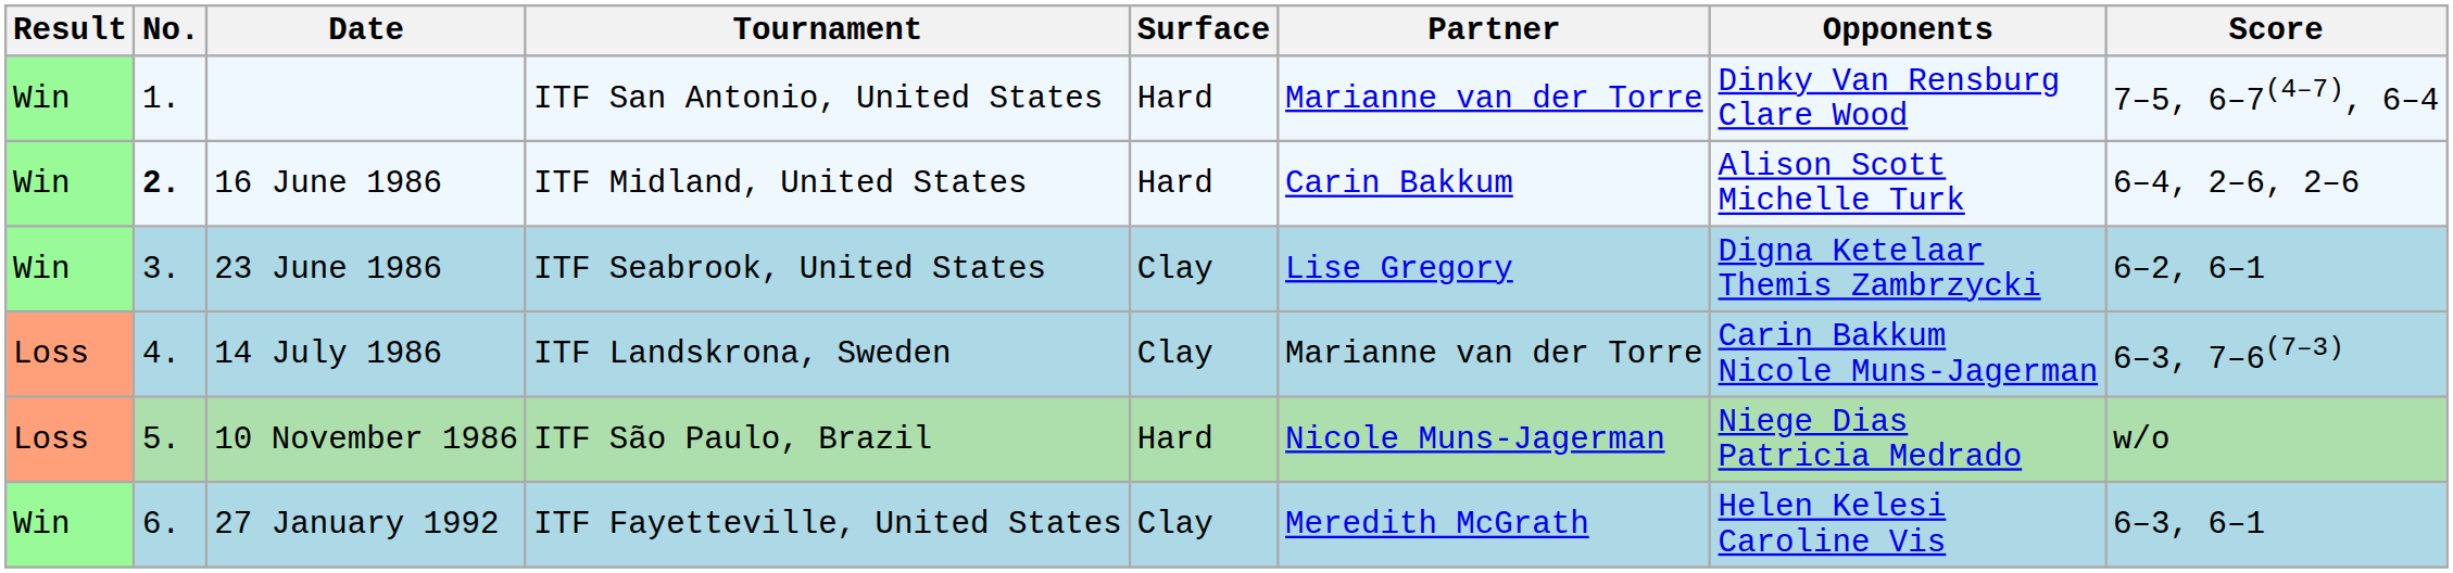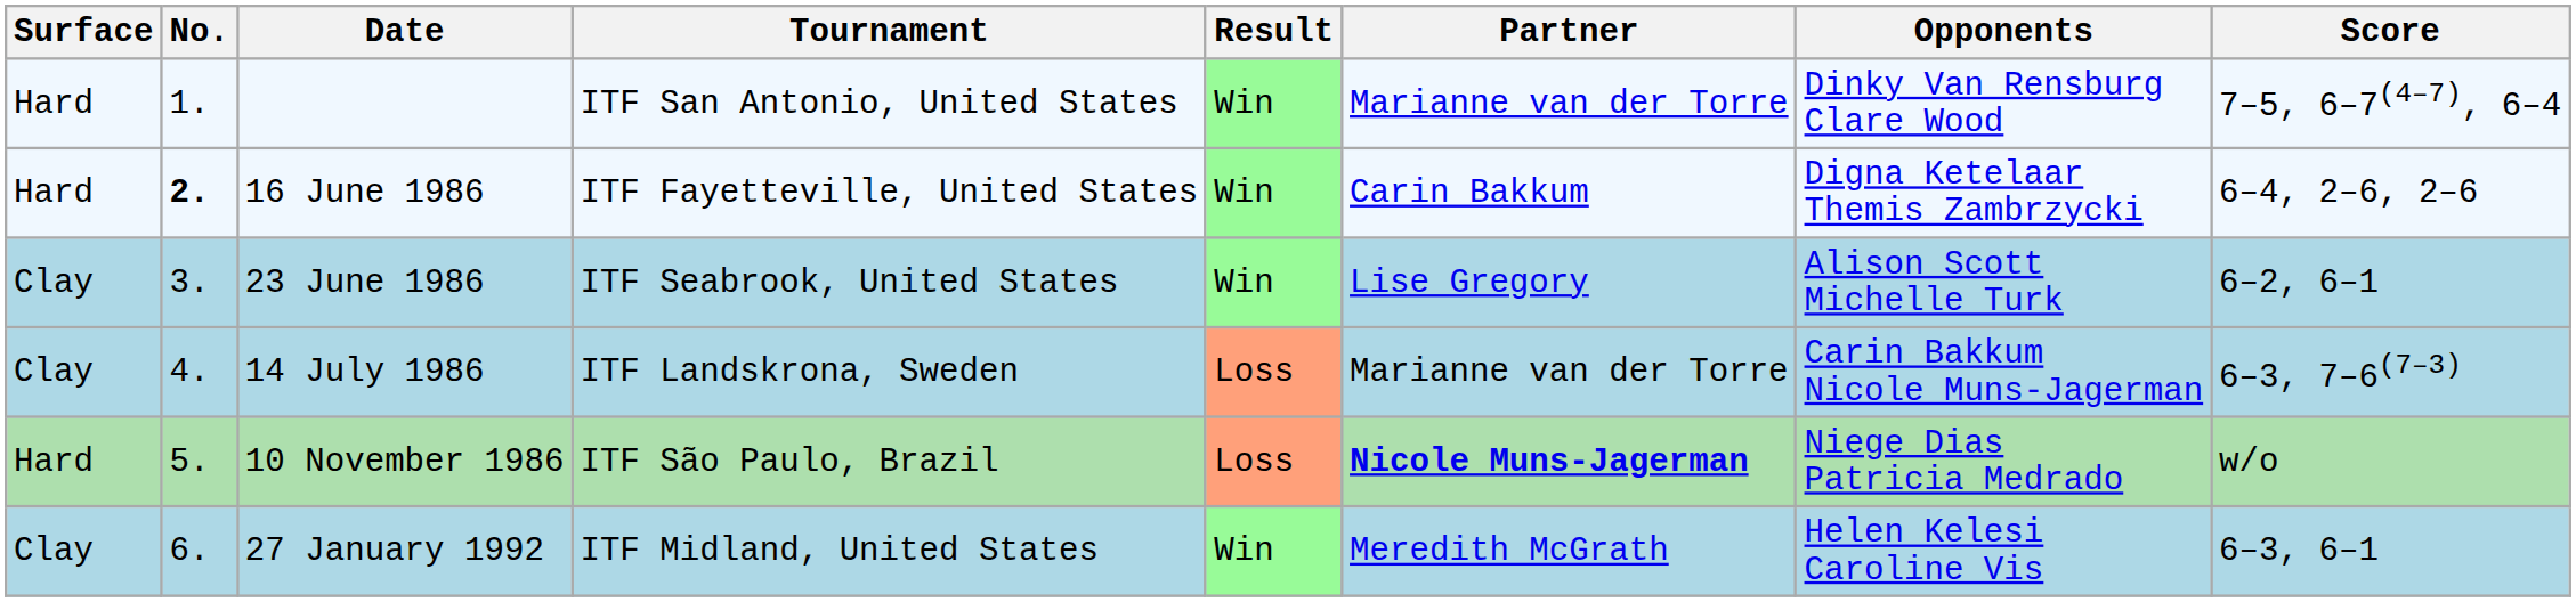columns swapped: Result <-> Surface
16 June 1986 | Tournament: ITF Midland, United States -> ITF Fayetteville, United States
16 June 1986 | Opponents: Alison Scott Michelle Turk -> Digna Ketelaar Themis Zambrzycki
23 June 1986 | Opponents: Digna Ketelaar Themis Zambrzycki -> Alison Scott Michelle Turk
10 November 1986 | Partner: normal -> bold
27 January 1992 | Tournament: ITF Fayetteville, United States -> ITF Midland, United States
